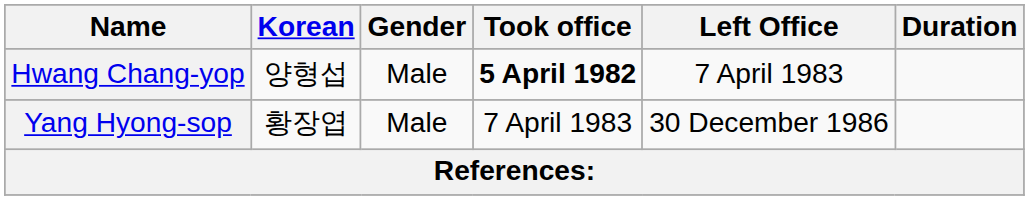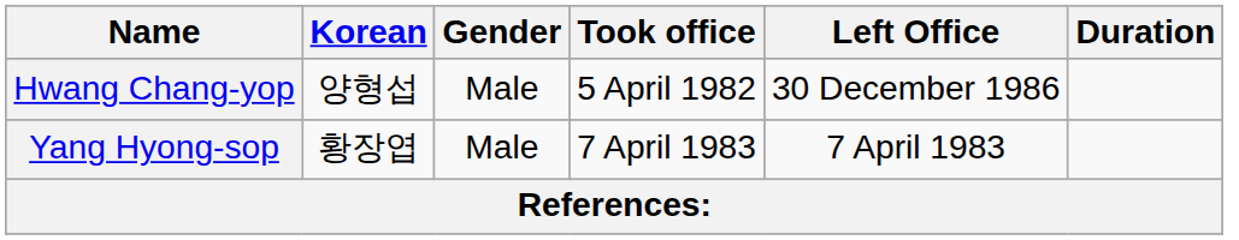Hwang Chang-yop | Took office: bold -> normal
Hwang Chang-yop | Left Office: 7 April 1983 -> 30 December 1986
Yang Hyong-sop | Left Office: 30 December 1986 -> 7 April 1983
